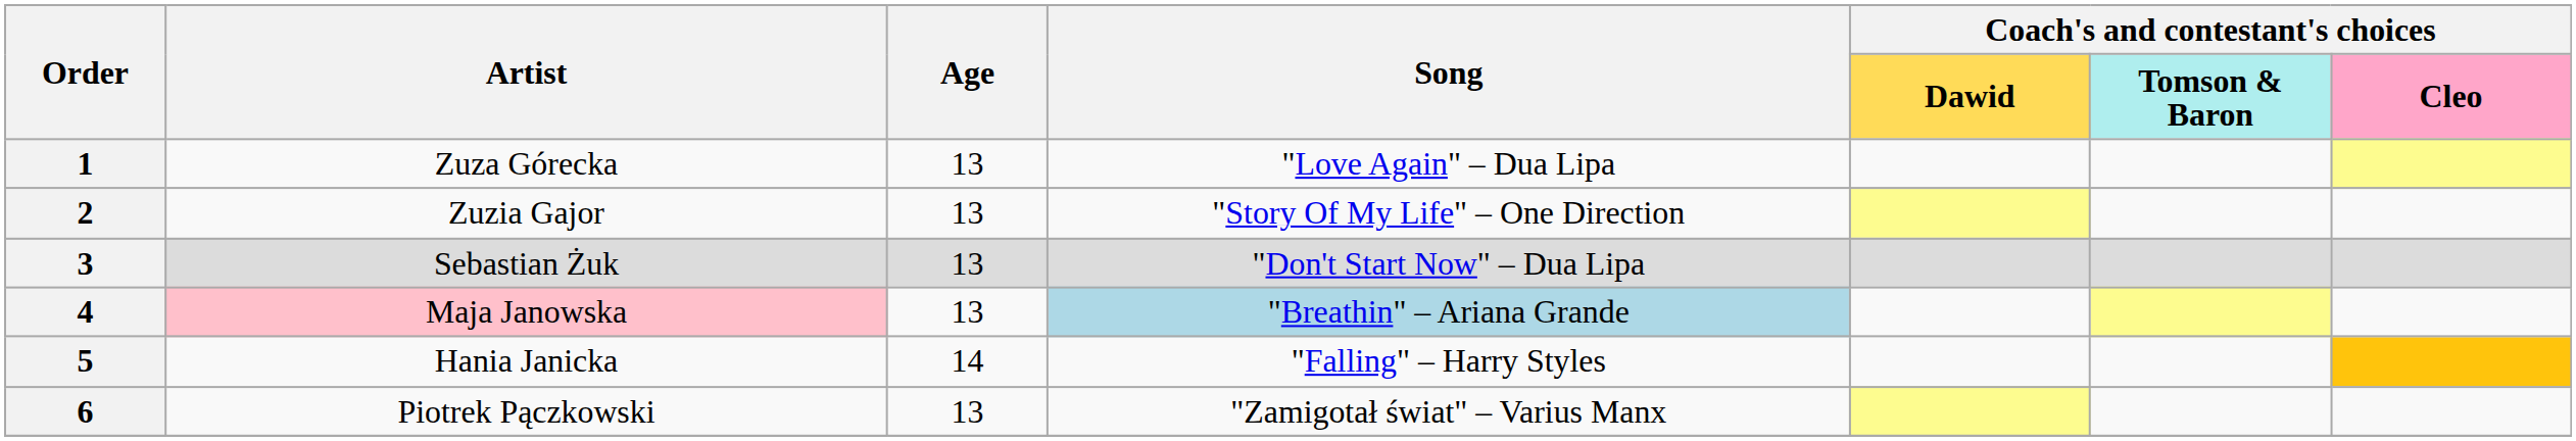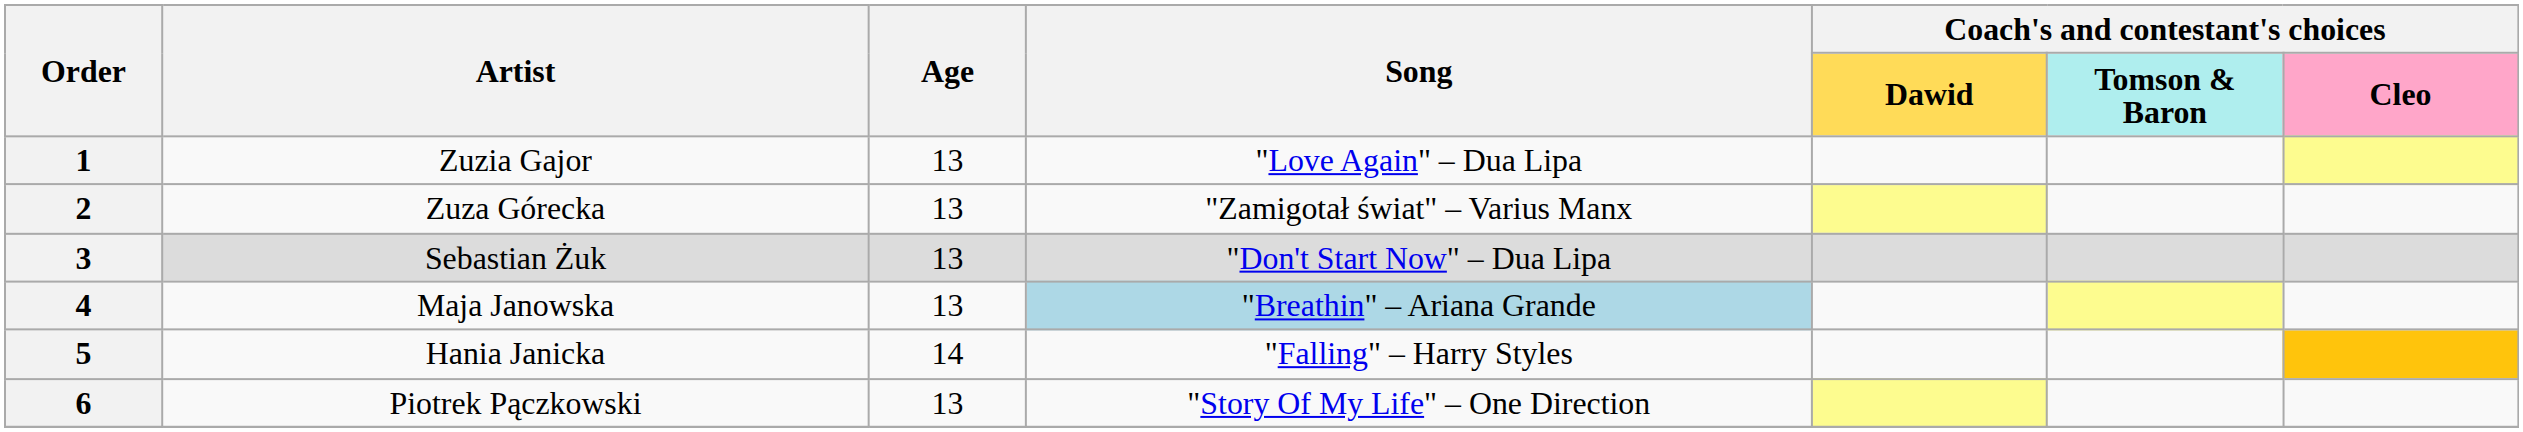1 | Artist: Zuza Górecka -> Zuzia Gajor
2 | Artist: Zuzia Gajor -> Zuza Górecka
2 | Song: "Story Of My Life" – One Direction -> "Zamigotał świat" – Varius Manx
4 | Artist: pink background -> no background
6 | Song: "Zamigotał świat" – Varius Manx -> "Story Of My Life" – One Direction
